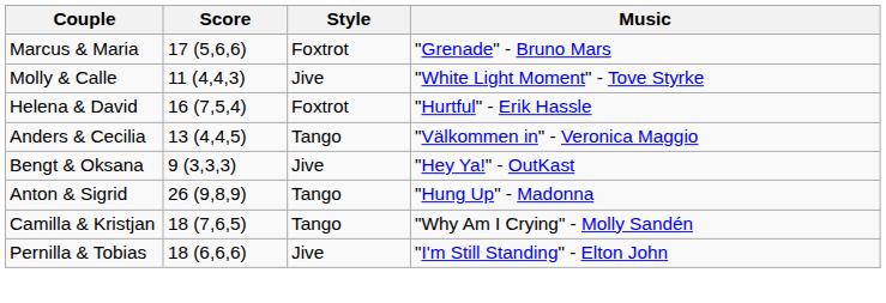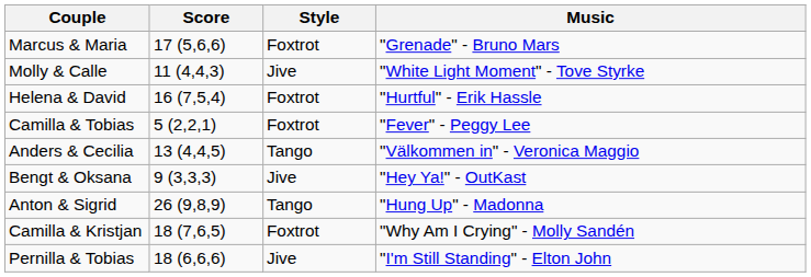+ row: Camilla & Tobias | 5 (2,2,1) | Foxtrot | "Fever" - Peggy Lee
Camilla & Kristjan | Style: Tango -> Foxtrot
